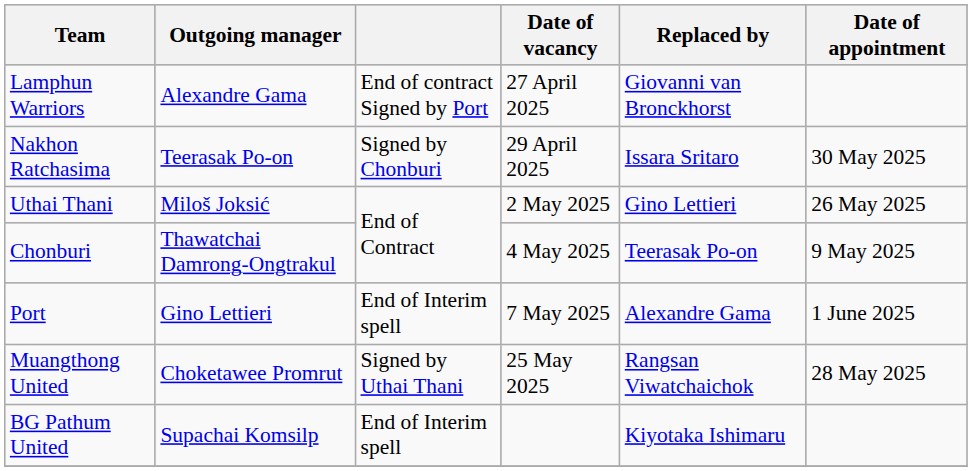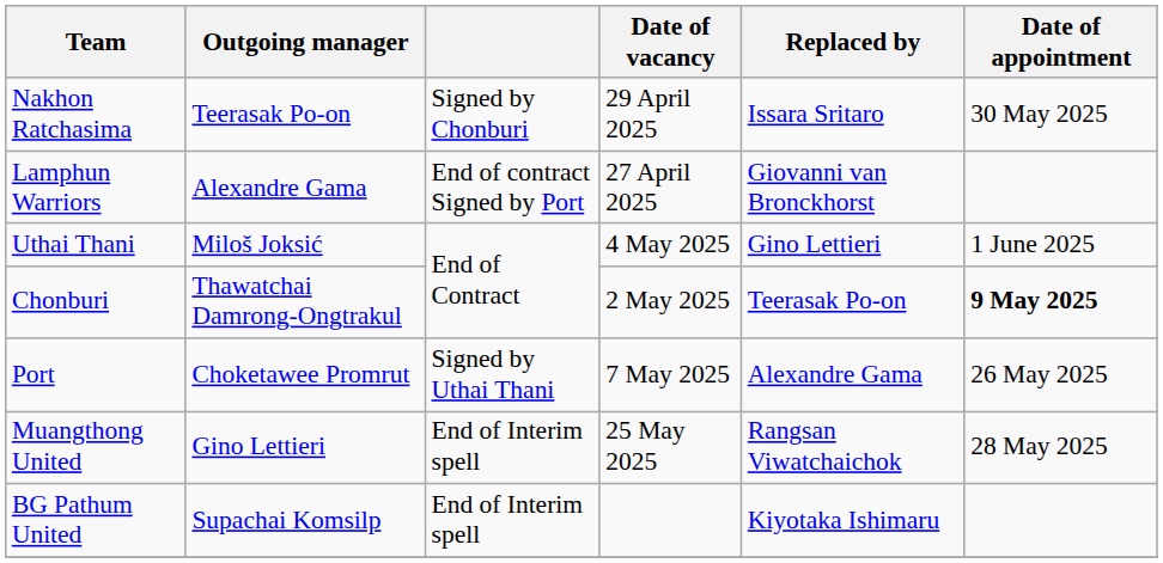rows swapped: Lamphun Warriors <-> Nakhon Ratchasima
Uthai Thani | Date of vacancy: 2 May 2025 -> 4 May 2025
Uthai Thani | Date of appointment: 26 May 2025 -> 1 June 2025
Chonburi | Date of vacancy: 4 May 2025 -> 2 May 2025
Chonburi | Date of appointment: normal -> bold
Port | Outgoing manager: Gino Lettieri -> Choketawee Promrut
Port | column 3: End of Interim spell -> Signed by Uthai Thani
Port | Date of appointment: 1 June 2025 -> 26 May 2025
Muangthong United | Outgoing manager: Choketawee Promrut -> Gino Lettieri
Muangthong United | column 3: Signed by Uthai Thani -> End of Interim spell
